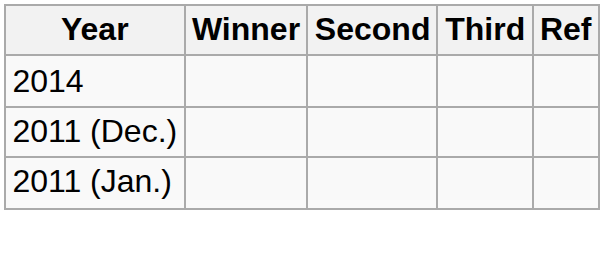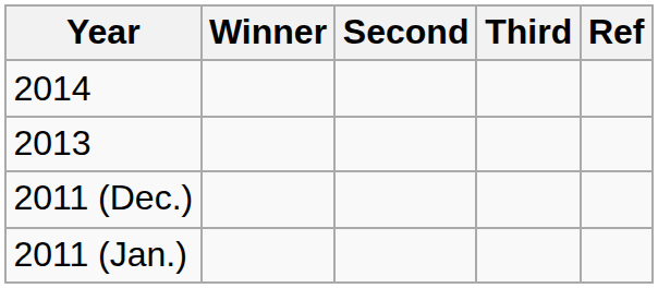+ row: 2013
